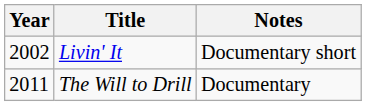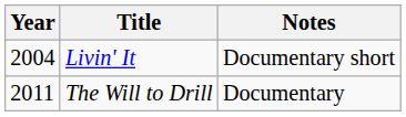Livin' It | Year: 2002 -> 2004
